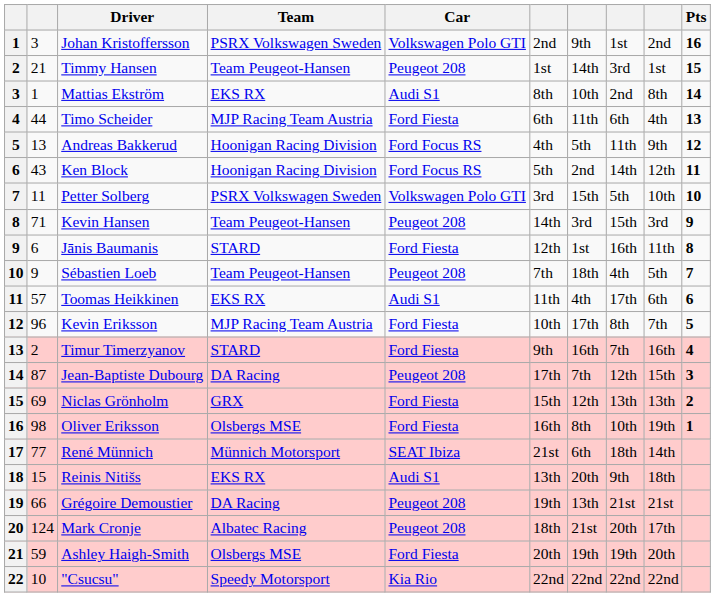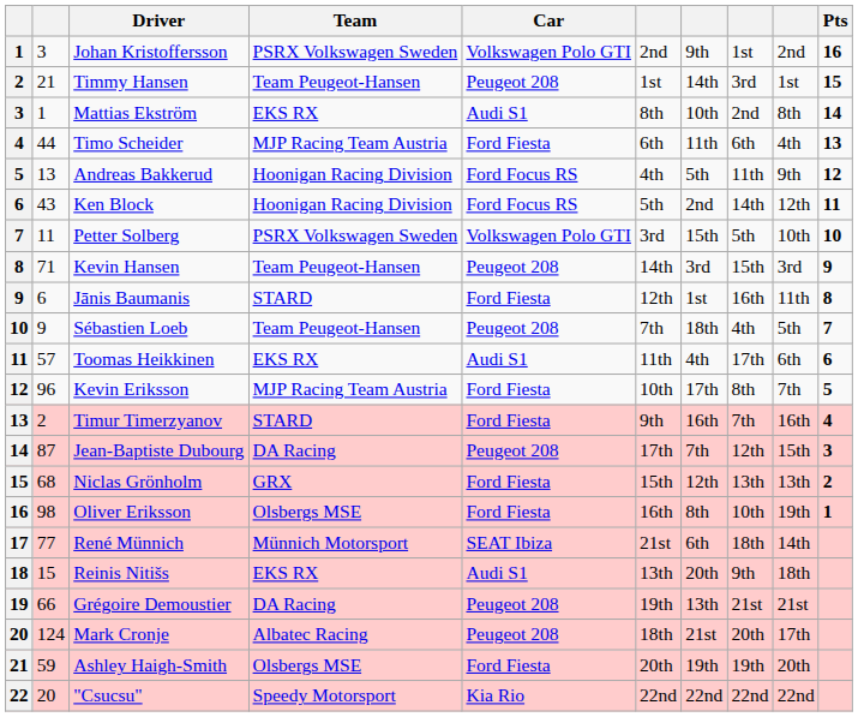Niclas Grönholm | column 2: 69 -> 68
"Csucsu" | column 2: 10 -> 20
